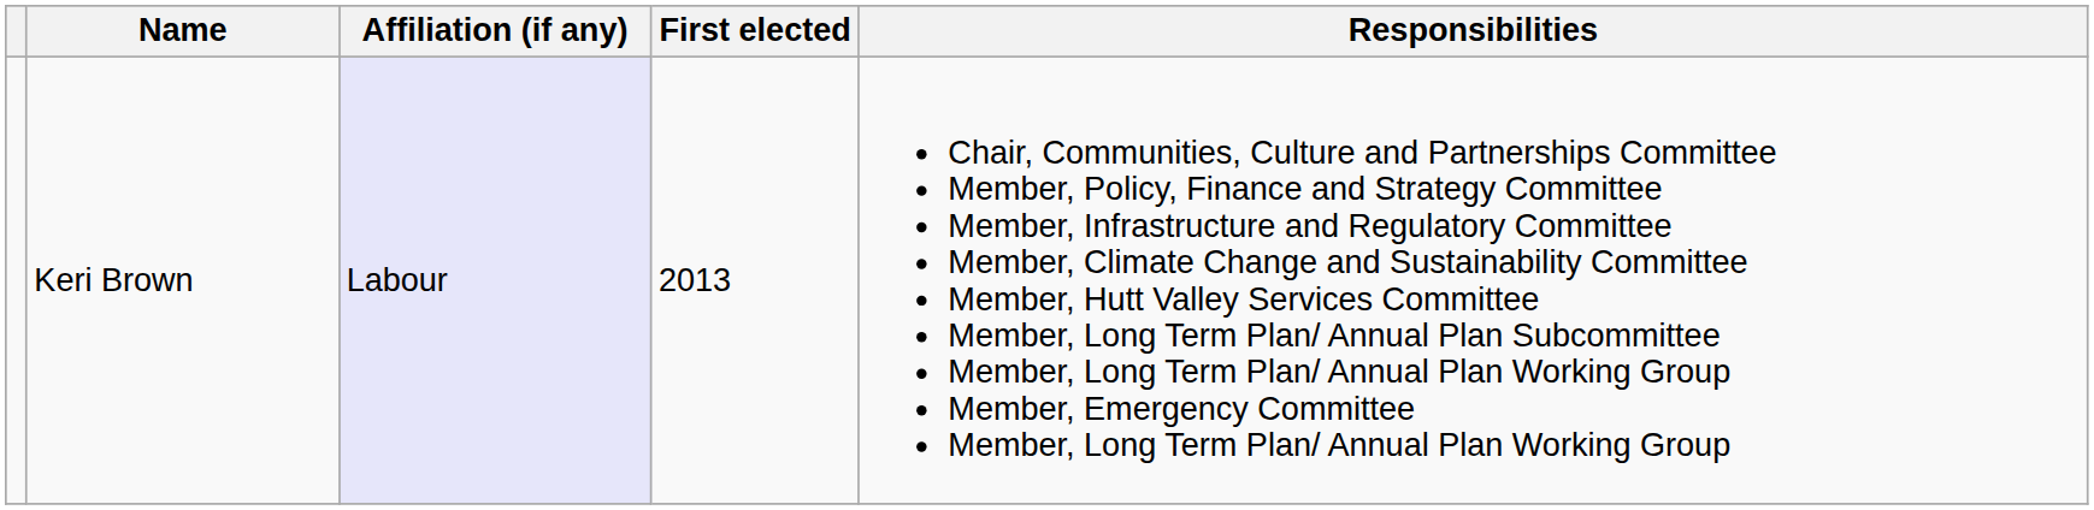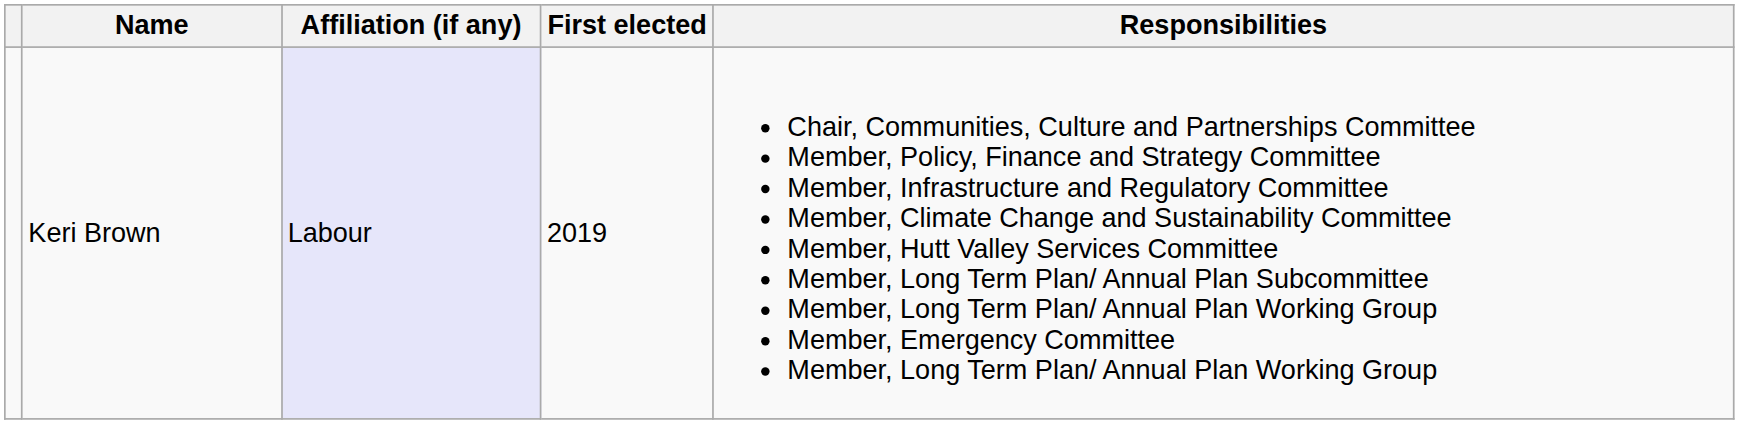Keri Brown | First elected: 2013 -> 2019
